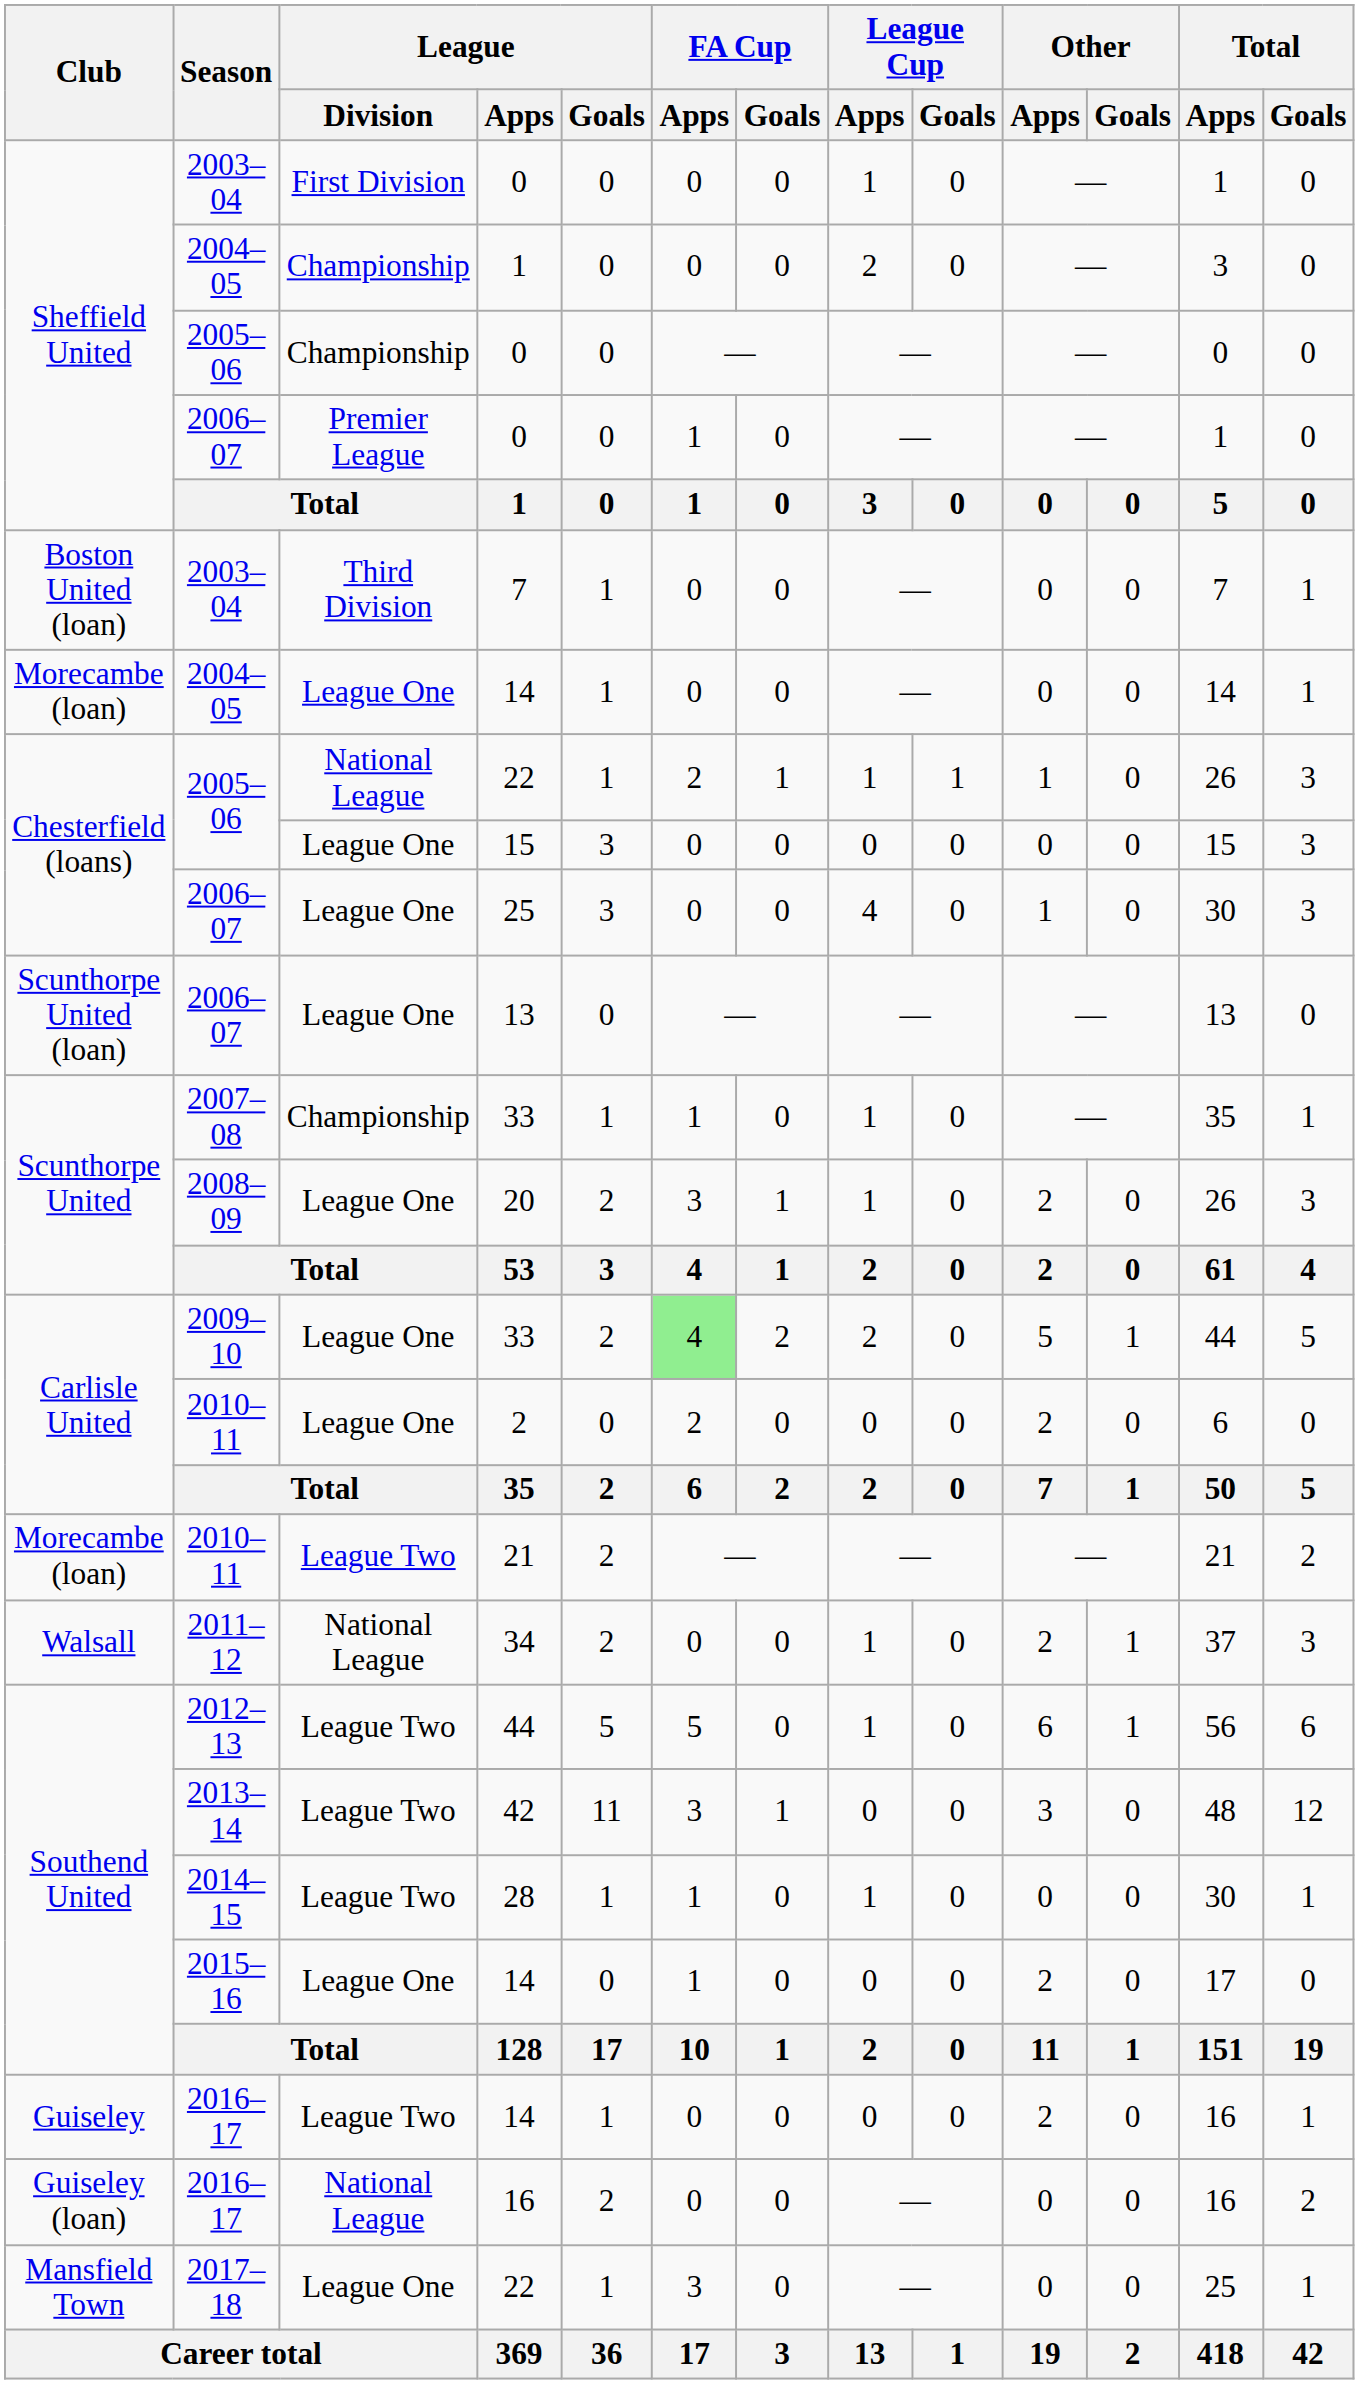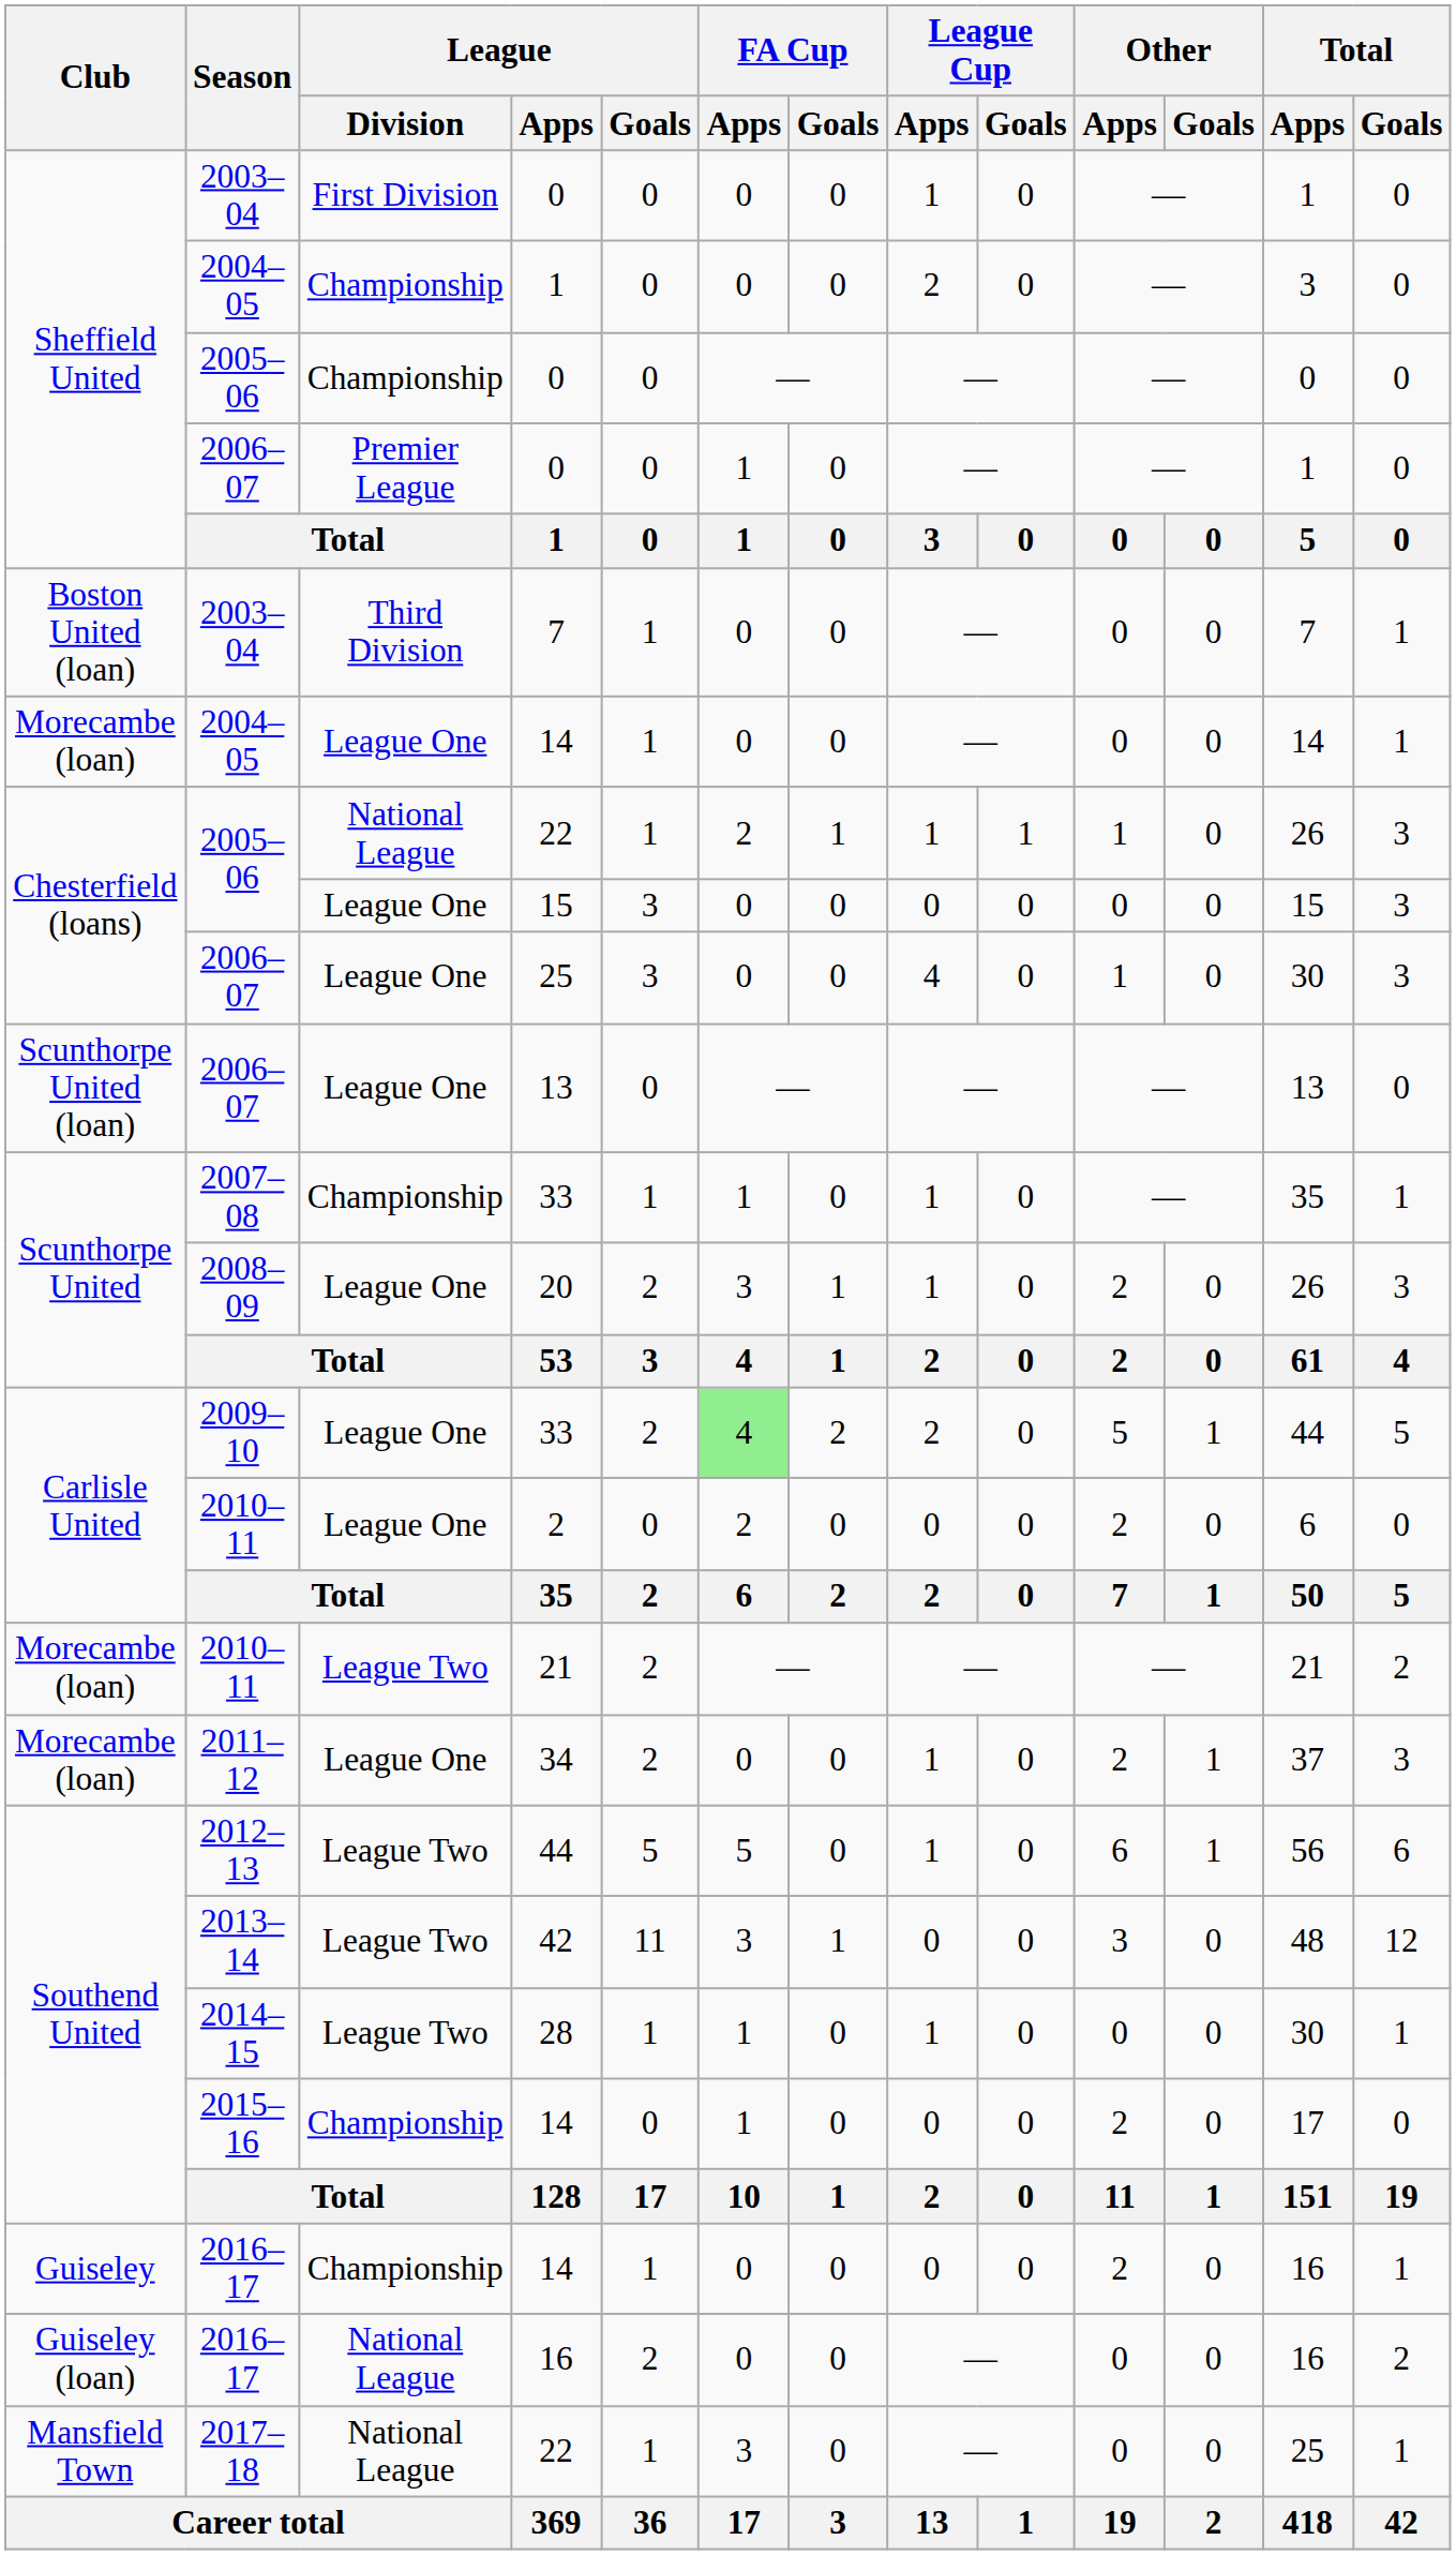34 | Club: Walsall -> Morecambe (loan)
34 | League / Division: National League -> League One
2015–16 / 14 | League / Division: League One -> Championship
2016–17 / 14 | League / Division: League Two -> Championship
2017–18 / 22 | League / Division: League One -> National League
